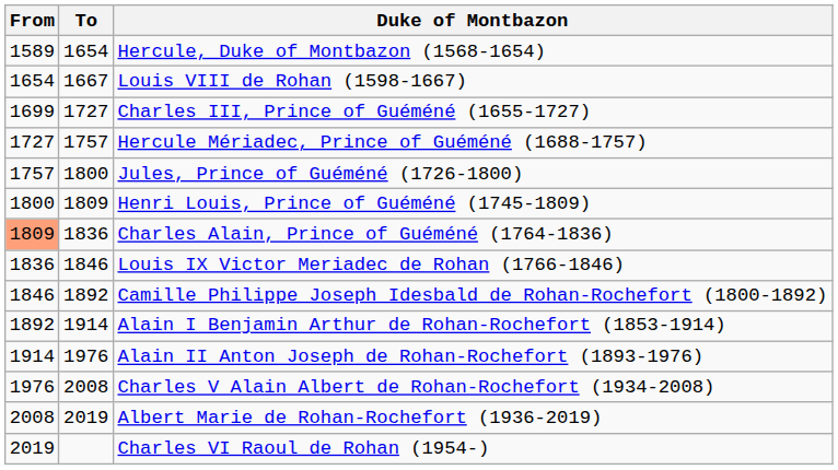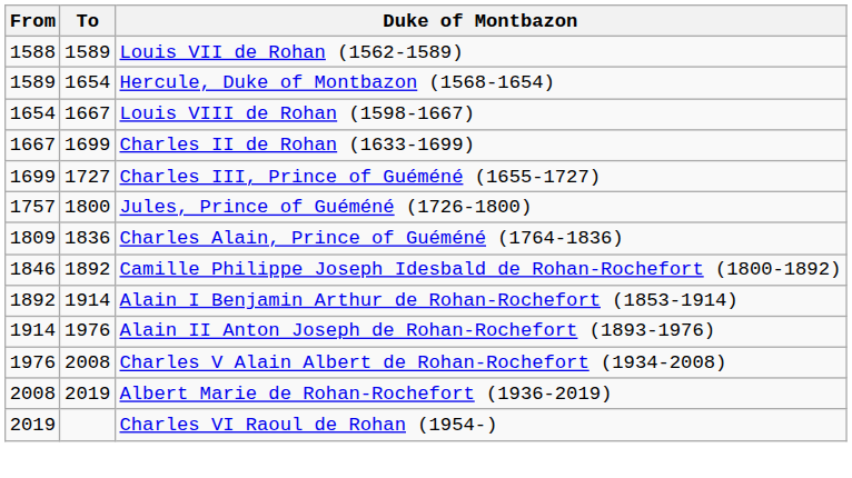+ row: 1588 | 1589 | Louis VII de Rohan (1562-1589)
+ row: 1667 | 1699 | Charles II de Rohan (1633-1699)
- row: 1727 | 1757 | Hercule Mériadec, Prince of Guéméné (1688-1757)
- row: 1800 | 1809 | Henri Louis, Prince of Guéméné (1745-1809)
Charles Alain, Prince of Guéméné (1764-1836) | From: lightsalmon background -> no background
- row: 1836 | 1846 | Louis IX Victor Meriadec de Rohan (1766-1846)
